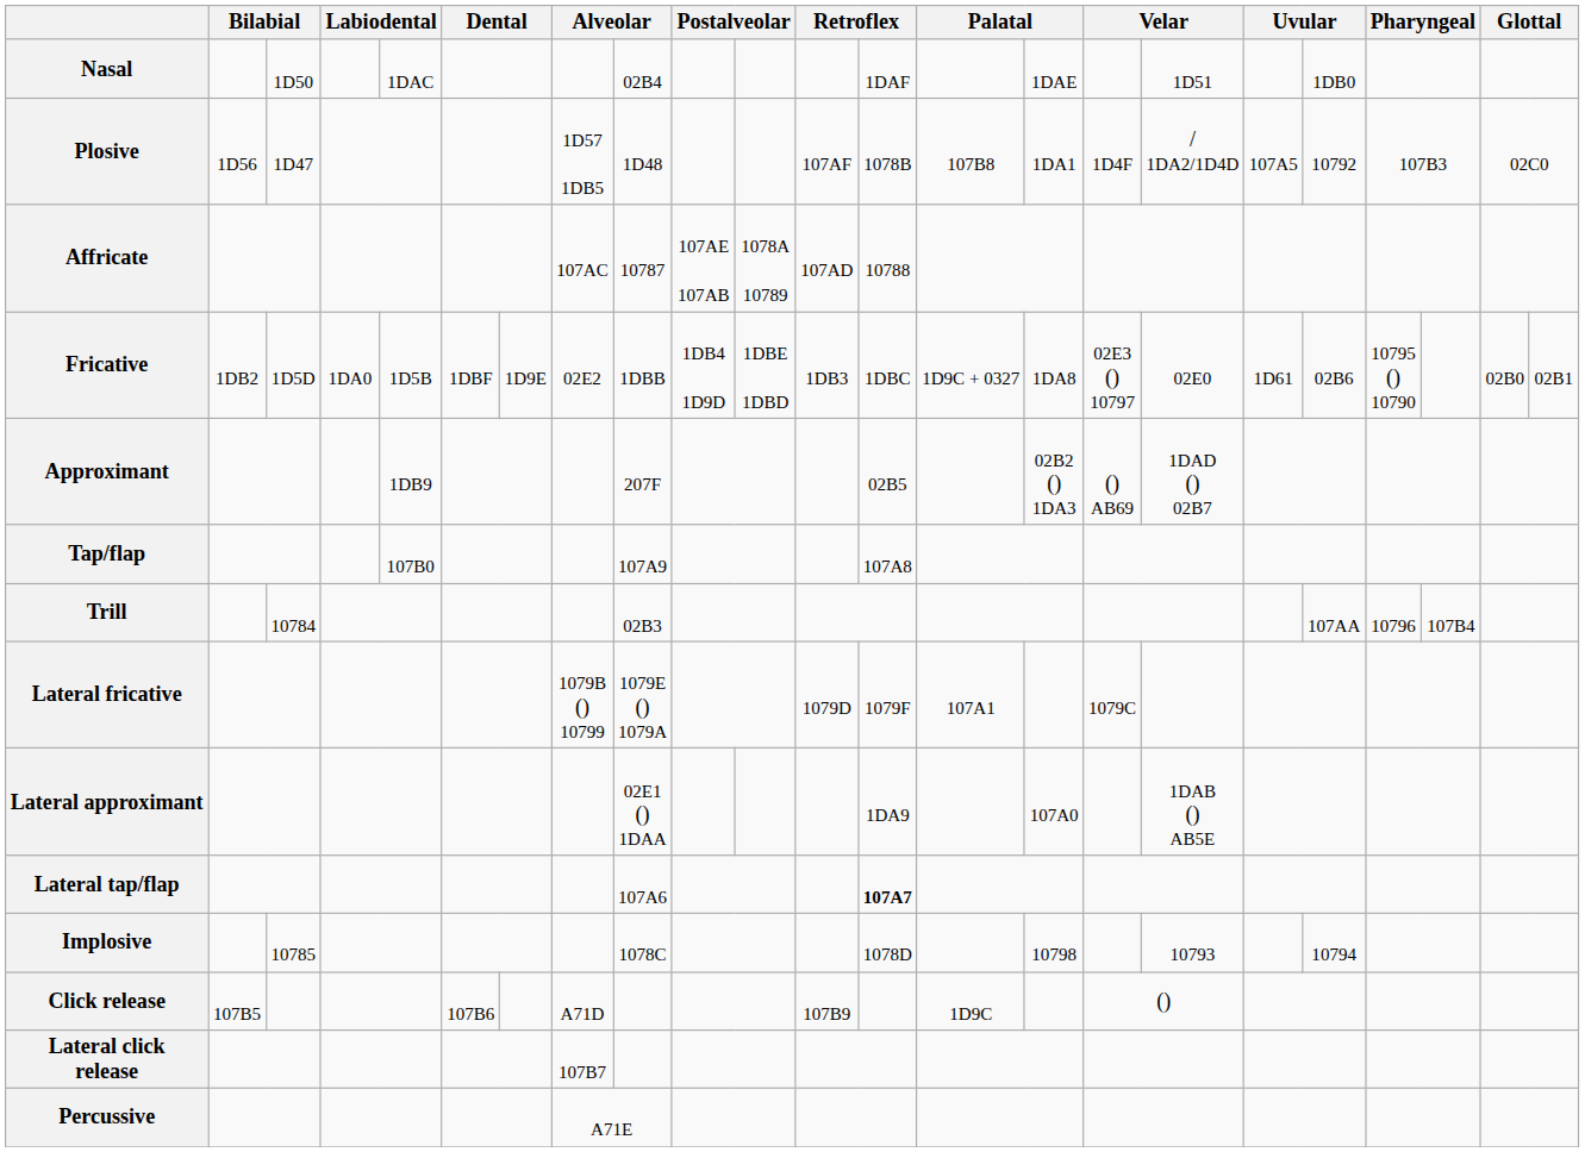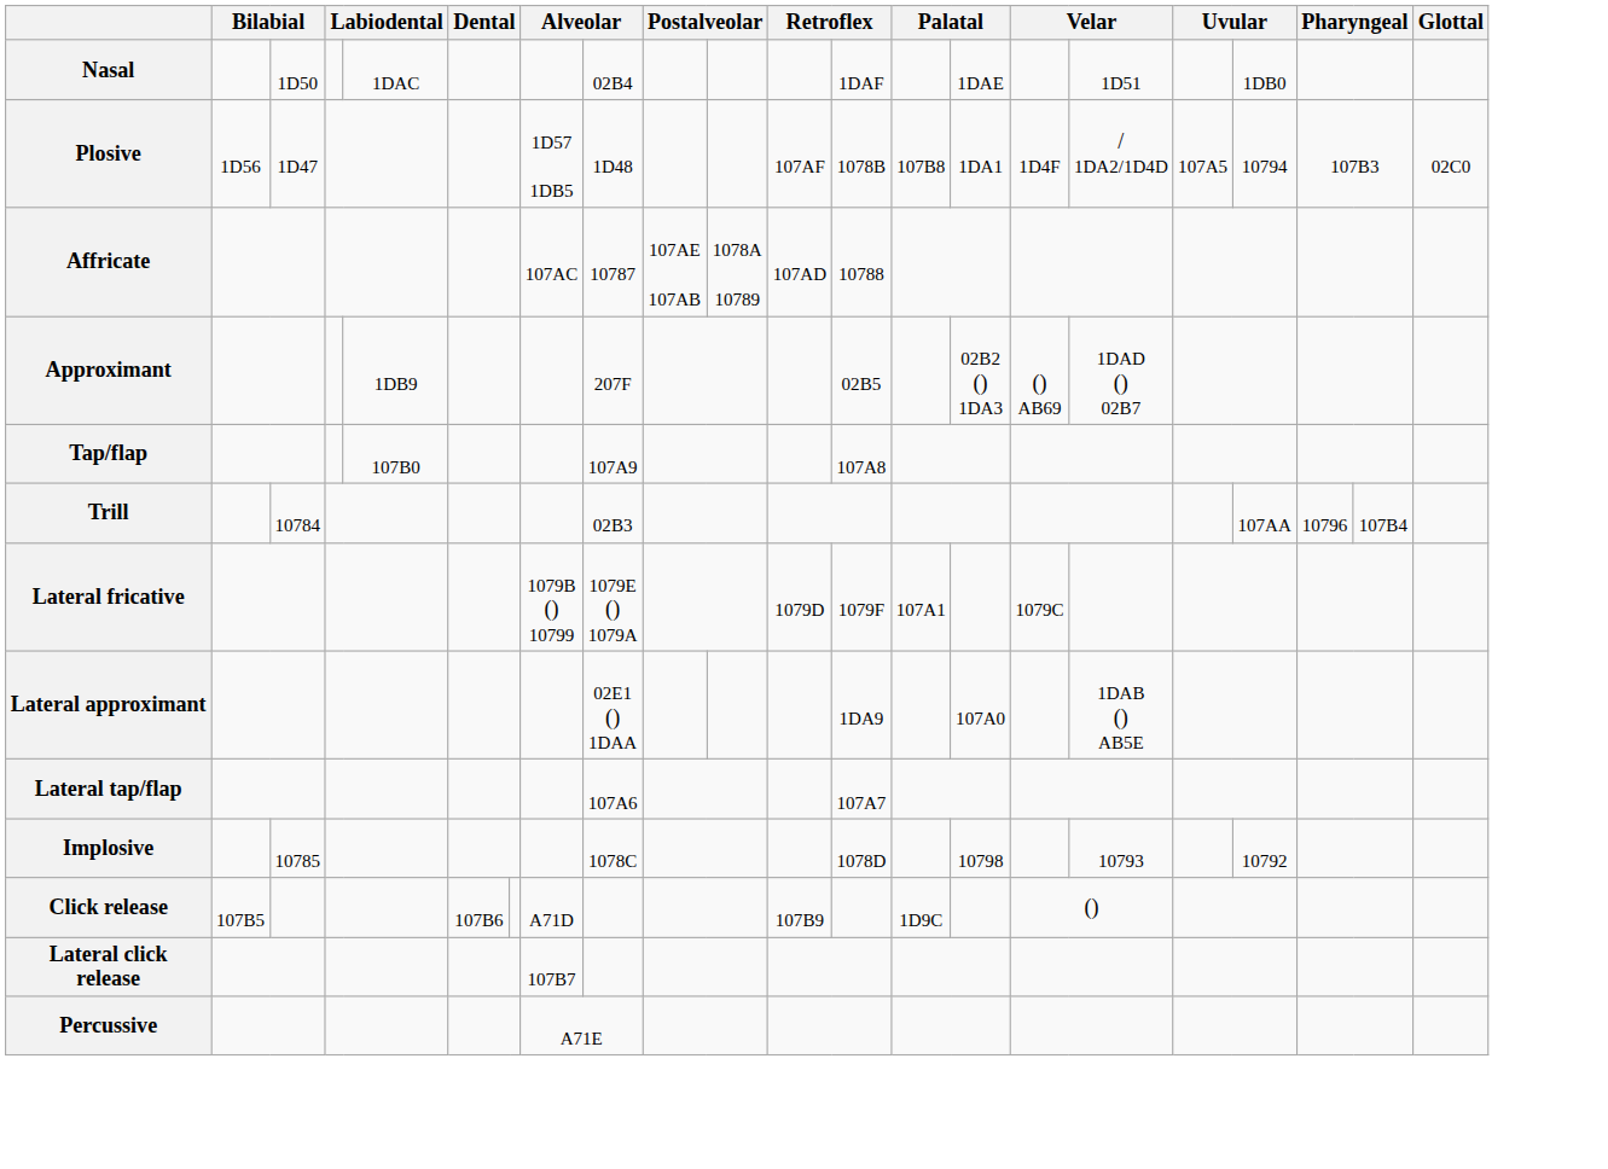Plosive | column 19: 10792 -> 10794
- row: Fricative | 1DB2 | 1D5D | 1DA0 | 1D5B | 1DBF | 1D9E | 02E2 | 1DBB | 1DB4 1D9D | 1DBE 1DBD | 1DB3 | 1DBC | 1D9C + 0327 | 1DA8 | 02E3 () 10797 | 02E0 | 1D61 | 02B6 | 10795 () 10790 | 02B0 | 02B1
Lateral tap/flap | column 13: bold -> normal
Implosive | column 19: 10794 -> 10792
